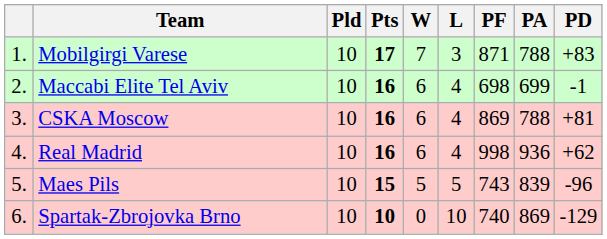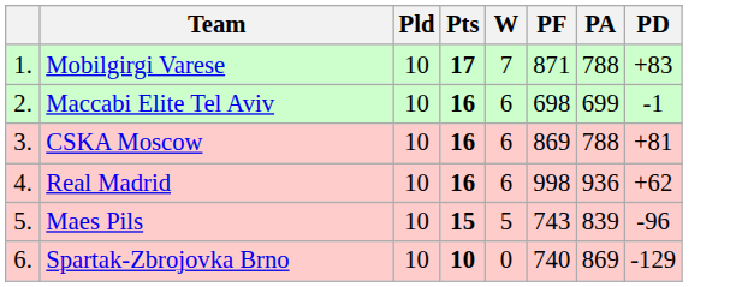- column: L | 3 | 4 | 4 | 4 | 5 | 10
